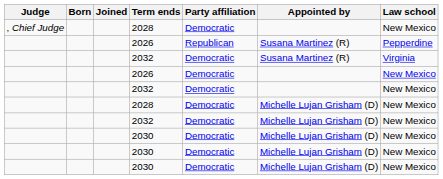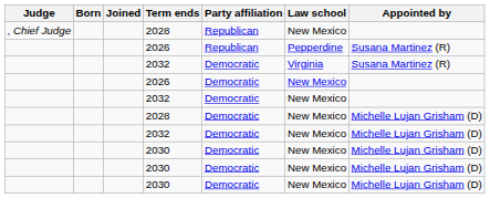columns swapped: Appointed by <-> Law school
, Chief Judge / 2028 | Party affiliation: Democratic -> Republican
